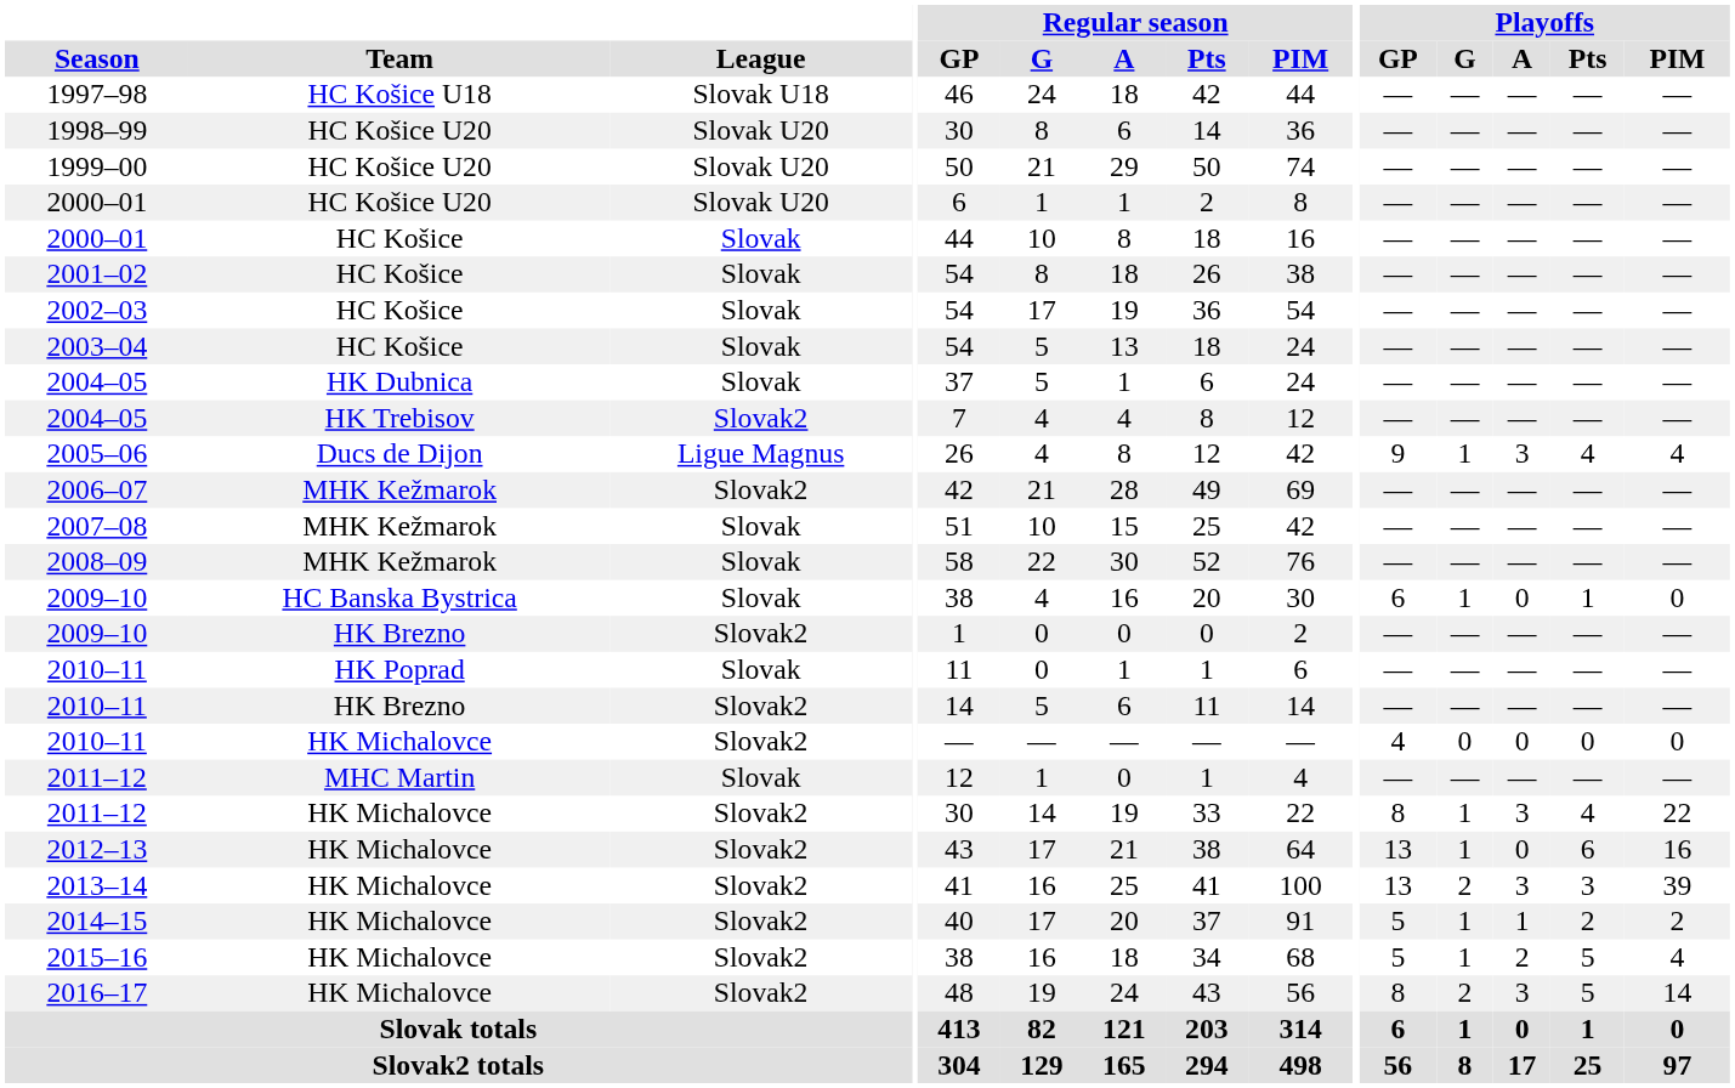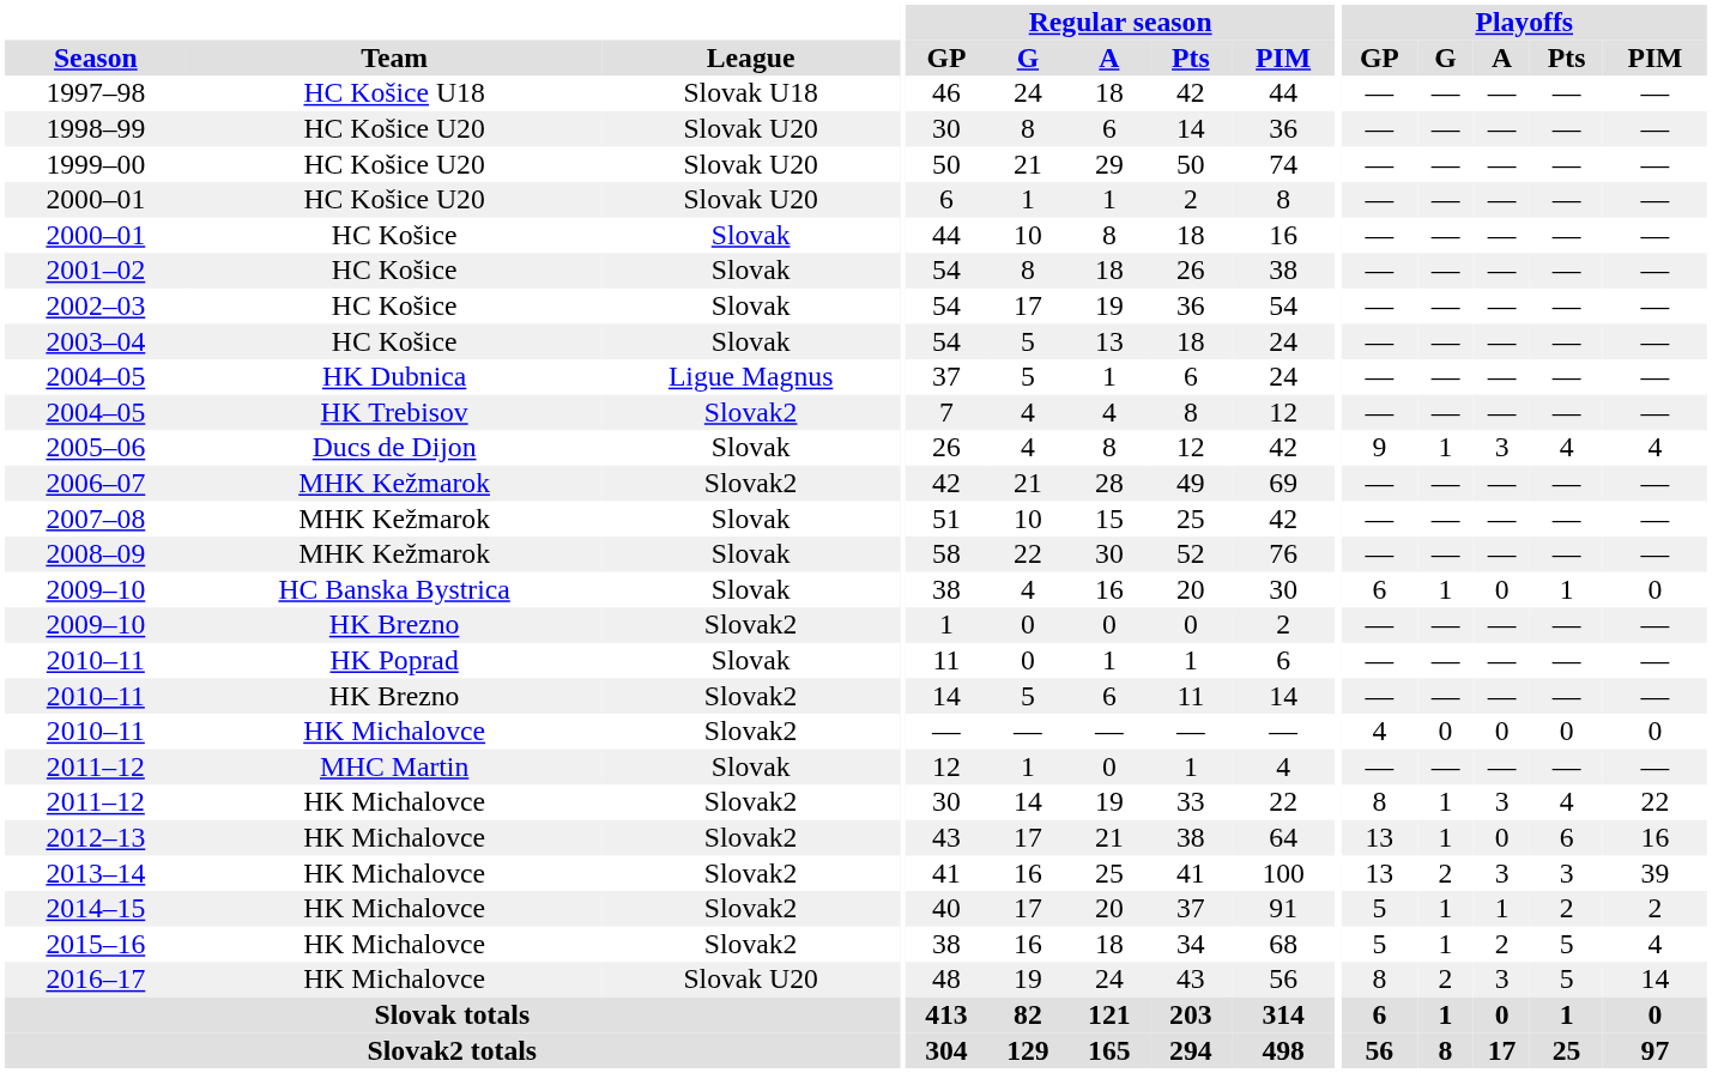2004–05 / HK Dubnica | League: Slovak -> Ligue Magnus
2005–06 | League: Ligue Magnus -> Slovak
2016–17 | League: Slovak2 -> Slovak U20
